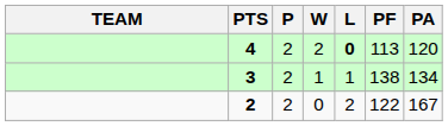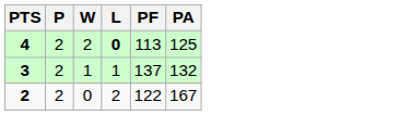- column: TEAM
4 | PA: 120 -> 125
3 | PF: 138 -> 137
3 | PA: 134 -> 132
